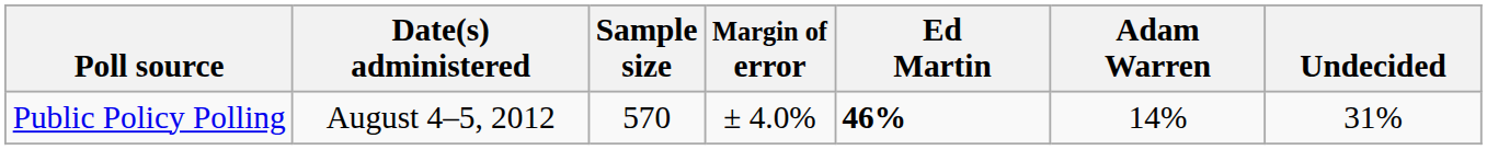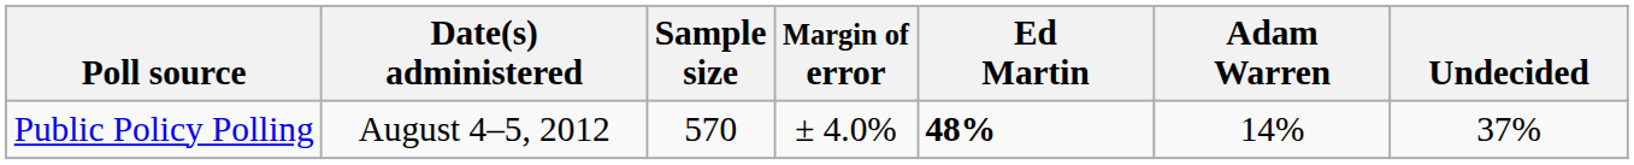Public Policy Polling | Ed Martin: 46% -> 48%
Public Policy Polling | Undecided: 31% -> 37%
